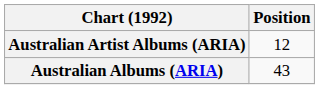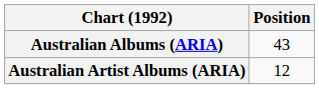rows swapped: Australian Albums (ARIA) <-> Australian Artist Albums (ARIA)
